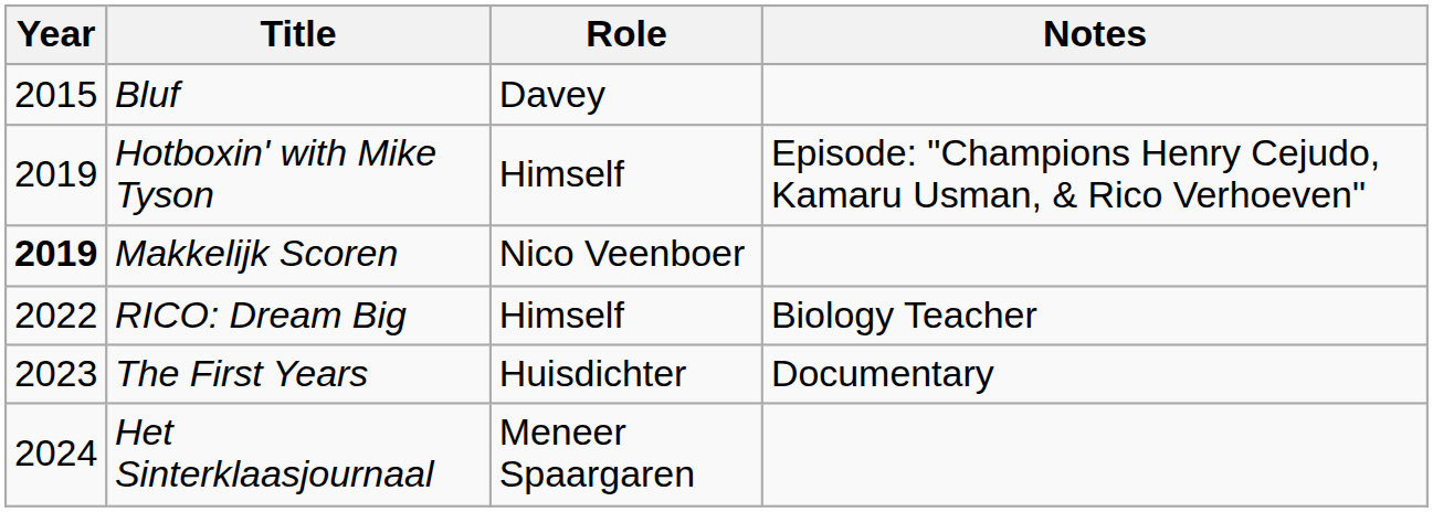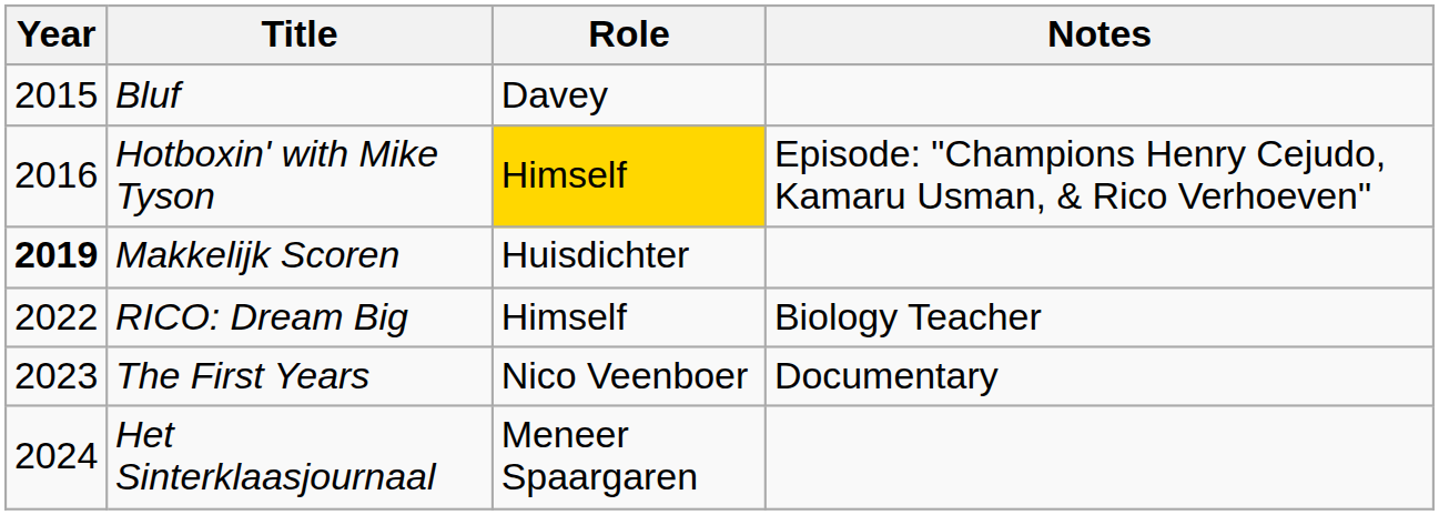Hotboxin' with Mike Tyson | Year: 2019 -> 2016
Hotboxin' with Mike Tyson | Role: no background -> gold background
Makkelijk Scoren | Role: Nico Veenboer -> Huisdichter
The First Years | Role: Huisdichter -> Nico Veenboer
